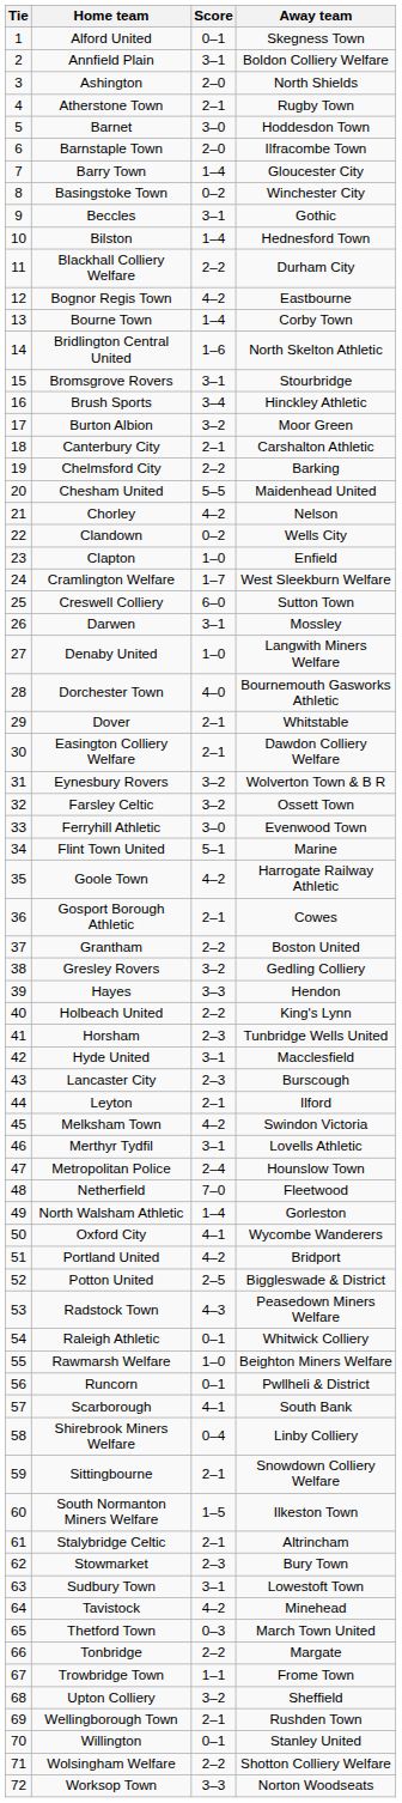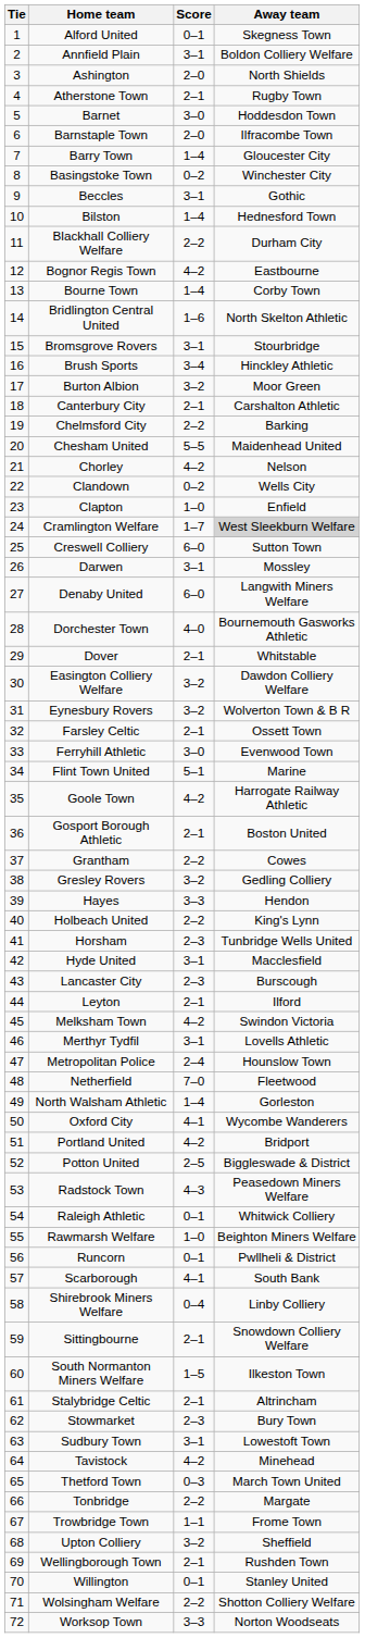Cramlington Welfare | Away team: no background -> lightgrey background
Denaby United | Score: 1–0 -> 6–0
Easington Colliery Welfare | Score: 2–1 -> 3–2
Farsley Celtic | Score: 3–2 -> 2–1
Gosport Borough Athletic | Away team: Cowes -> Boston United
Grantham | Away team: Boston United -> Cowes
